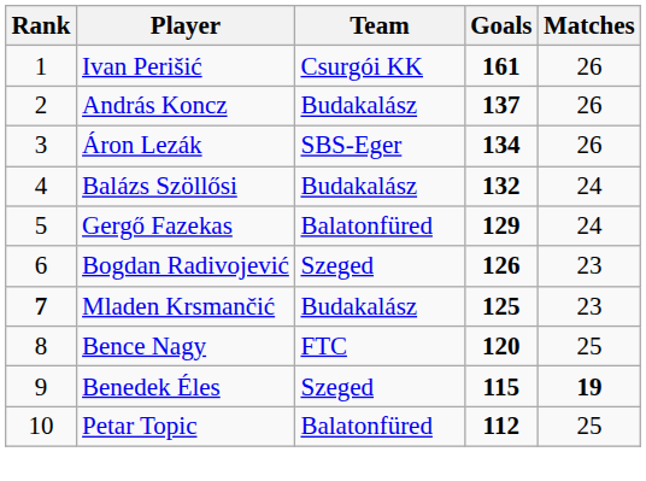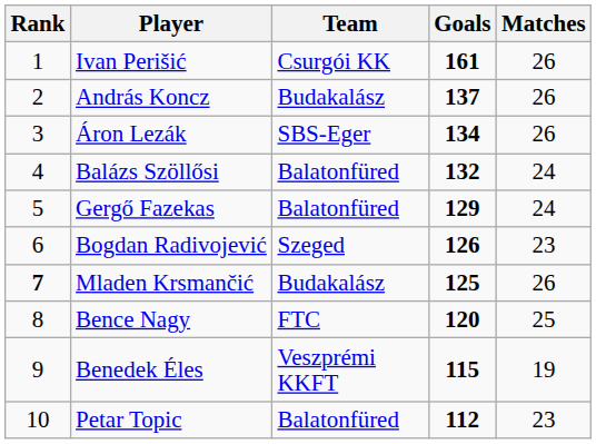Balázs Szöllősi | Team: Budakalász -> Balatonfüred
Mladen Krsmančić | Matches: 23 -> 26
Benedek Éles | Team: Szeged -> Veszprémi KKFT
Benedek Éles | Matches: bold -> normal
Petar Topic | Matches: 25 -> 23
